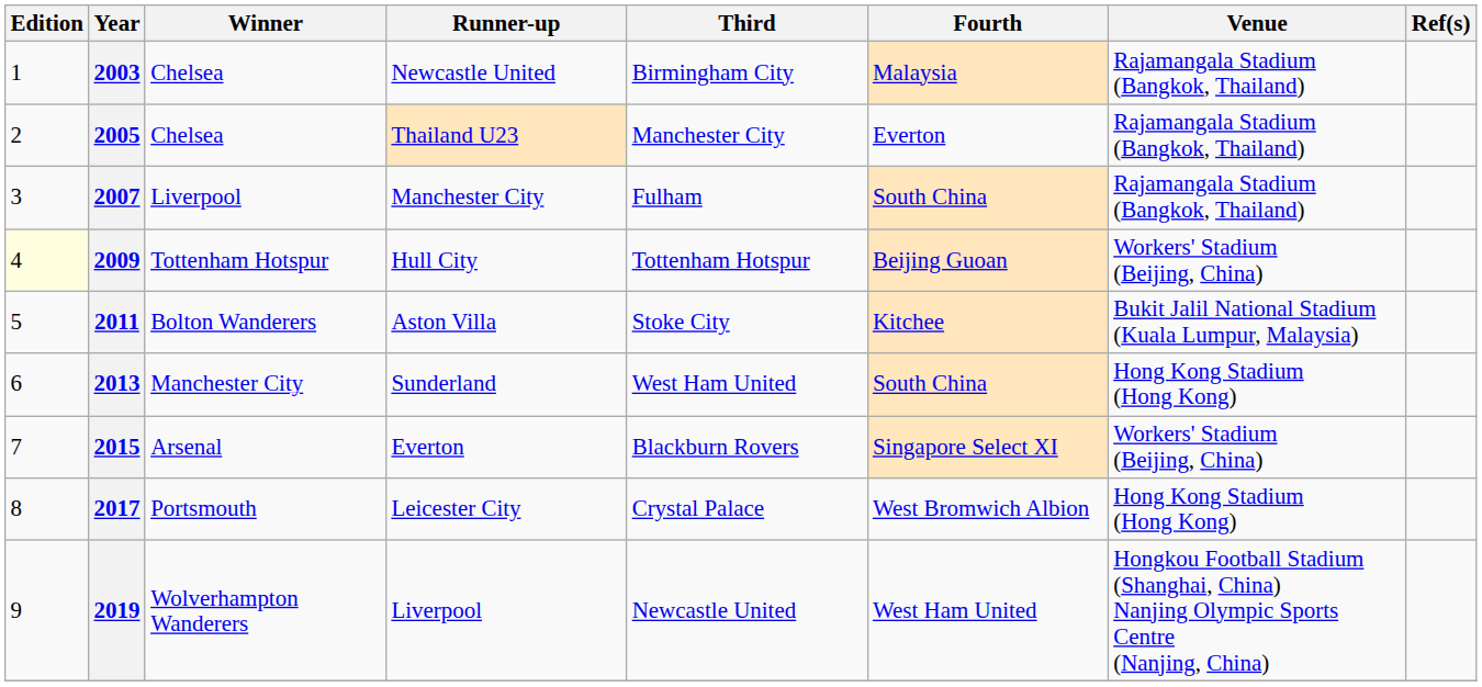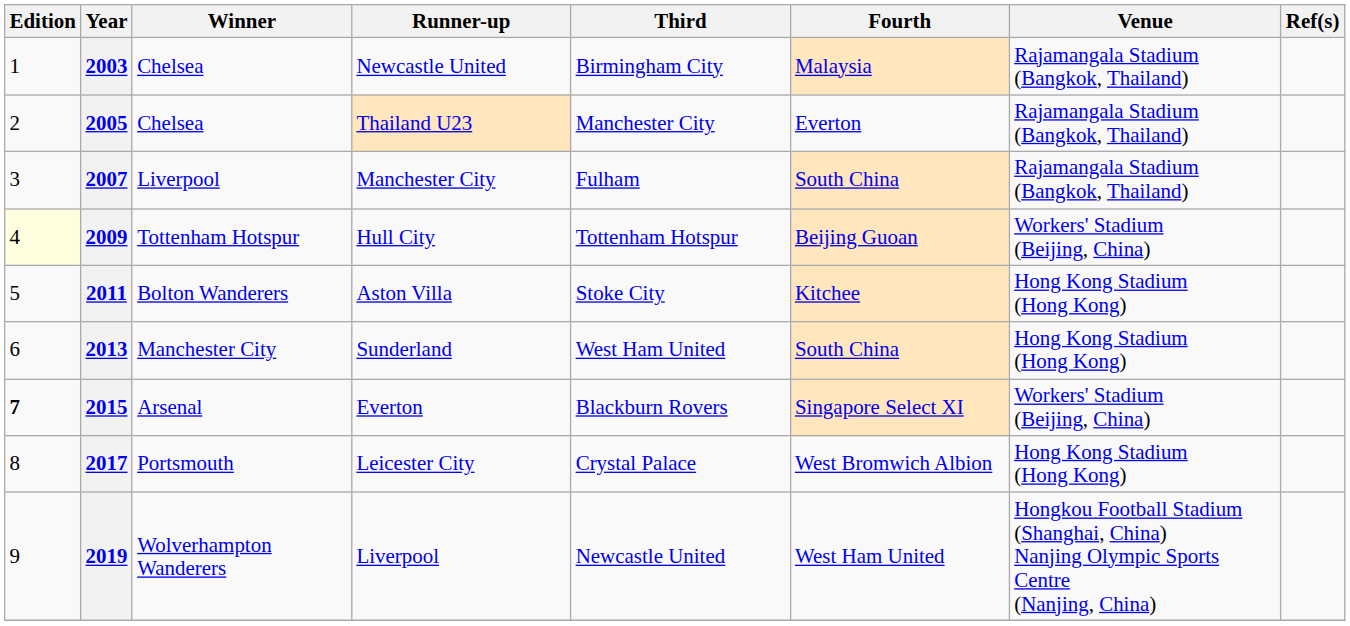2011 | Venue: Bukit Jalil National Stadium (Kuala Lumpur, Malaysia) -> Hong Kong Stadium (Hong Kong)
2015 | Edition: normal -> bold
